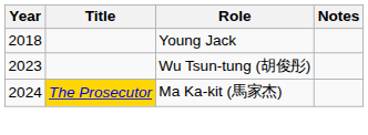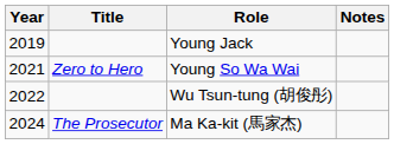Young Jack | Year: 2018 -> 2019
+ row: 2021 | Zero to Hero | Young So Wa Wai
Wu Tsun-tung (胡俊彤) | Year: 2023 -> 2022
Ma Ka-kit (馬家杰) | Title: gold background -> no background
